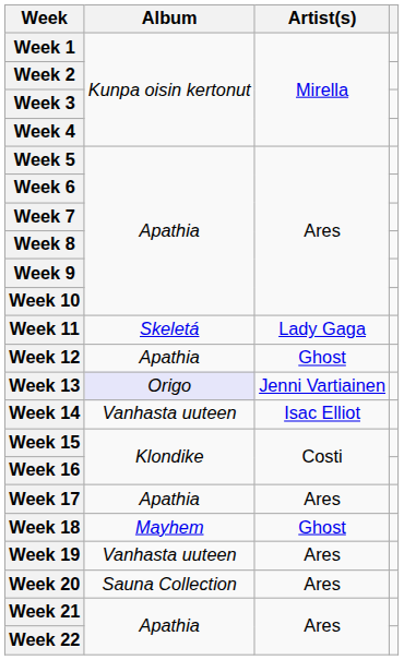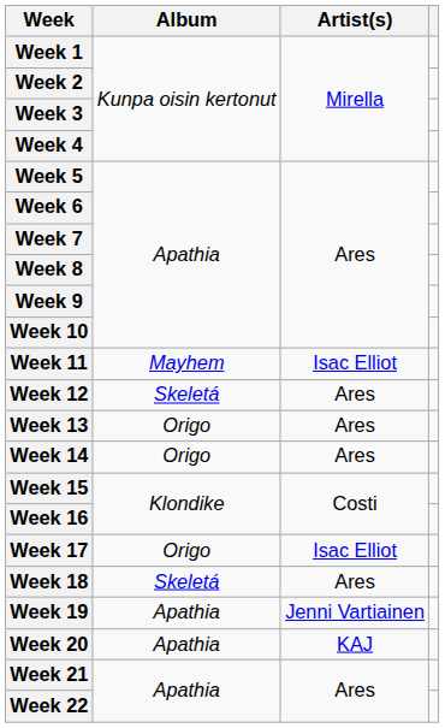Week 11 | Album: Skeletá -> Mayhem
Week 11 | Artist(s): Lady Gaga -> Isac Elliot
Week 12 | Album: Apathia -> Skeletá
Week 12 | Artist(s): Ghost -> Ares
Week 13 | Album: lavender background -> no background
Week 13 | Artist(s): Jenni Vartiainen -> Ares
Week 14 | Album: Vanhasta uuteen -> Origo
Week 14 | Artist(s): Isac Elliot -> Ares
Week 17 | Album: Apathia -> Origo
Week 17 | Artist(s): Ares -> Isac Elliot
Week 18 | Album: Mayhem -> Skeletá
Week 18 | Artist(s): Ghost -> Ares
Week 19 | Album: Vanhasta uuteen -> Apathia
Week 19 | Artist(s): Ares -> Jenni Vartiainen
Week 20 | Album: Sauna Collection -> Apathia
Week 20 | Artist(s): Ares -> KAJ
